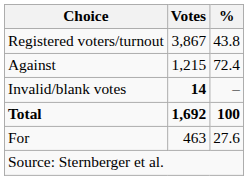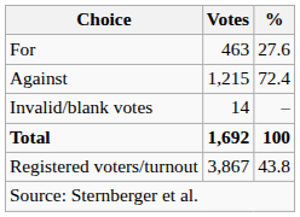rows swapped: For <-> Registered voters/turnout
Invalid/blank votes | Votes: bold -> normal
